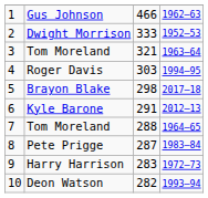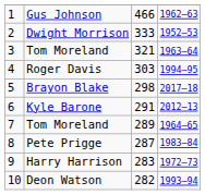7 / Tom Moreland | column 3: 288 -> 289
